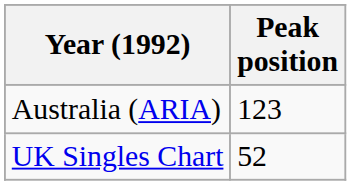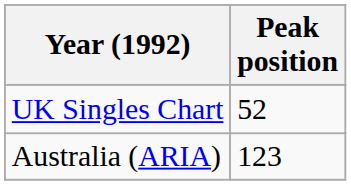rows swapped: Australia (ARIA) <-> UK Singles Chart
